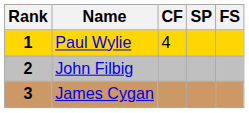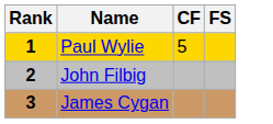- column: SP
Paul Wylie | CF: 4 -> 5
